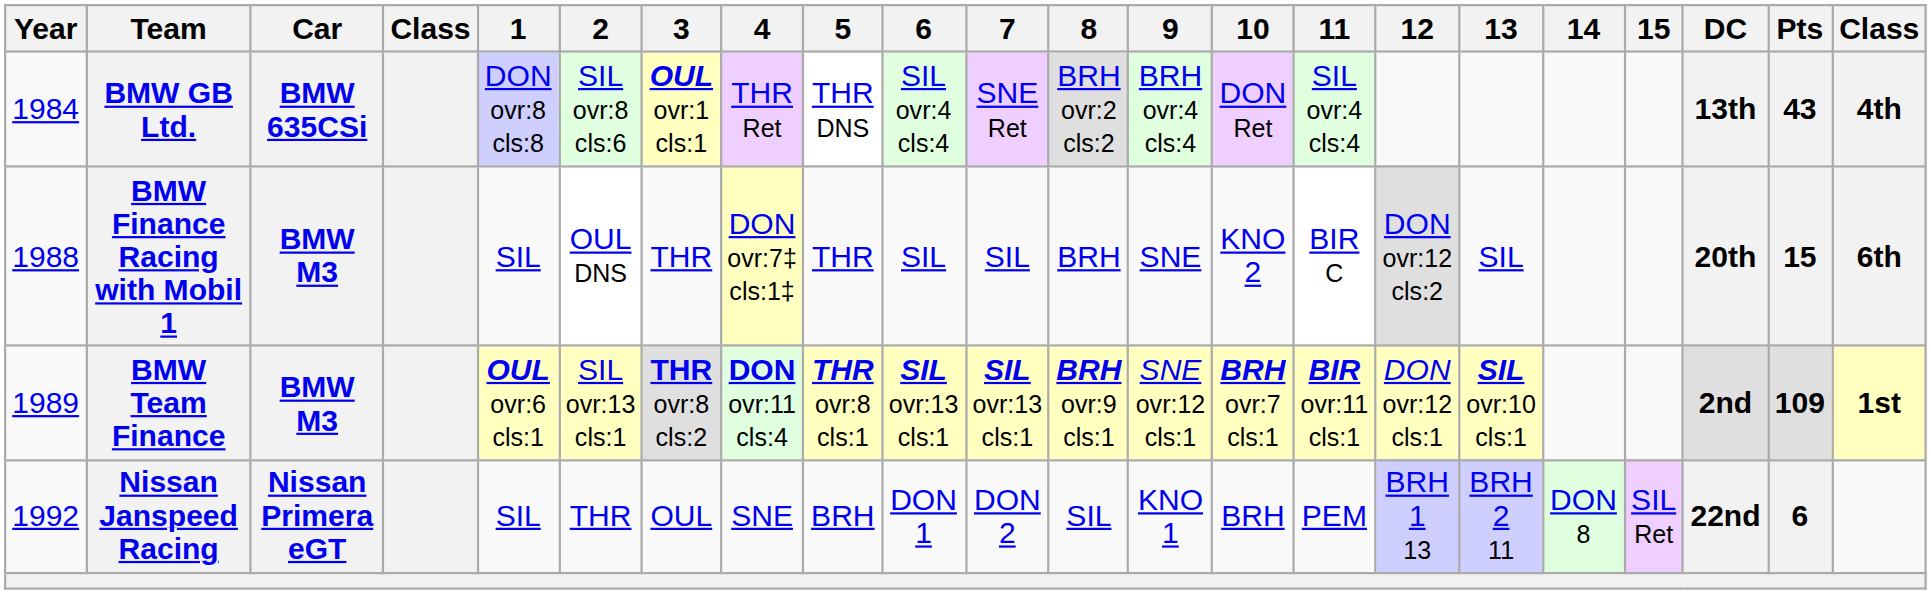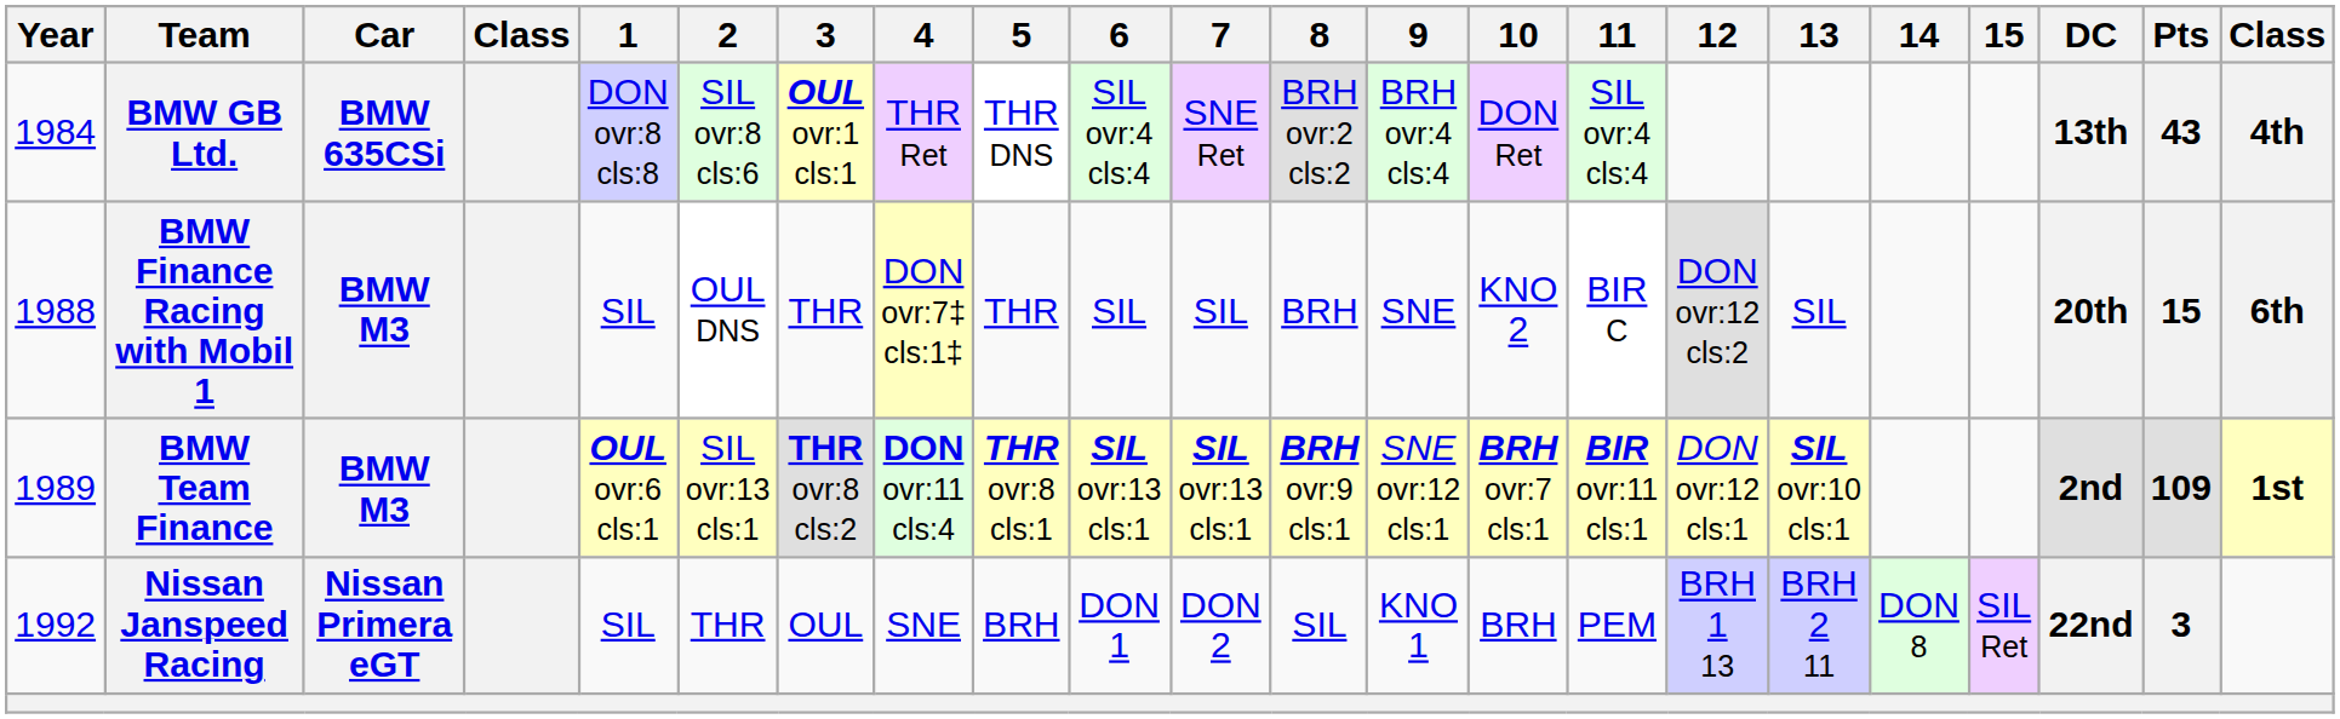Nissan Janspeed Racing | Pts: 6 -> 3
